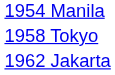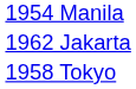rows swapped: 1958 Tokyo <-> 1962 Jakarta
